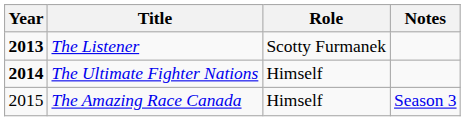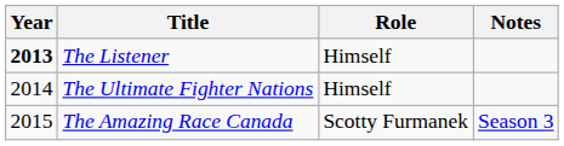The Listener | Role: Scotty Furmanek -> Himself
The Ultimate Fighter Nations | Year: bold -> normal
The Amazing Race Canada | Role: Himself -> Scotty Furmanek
